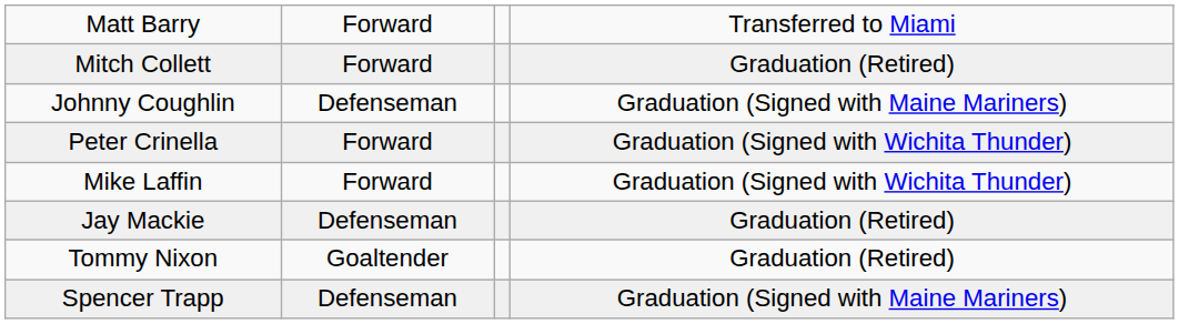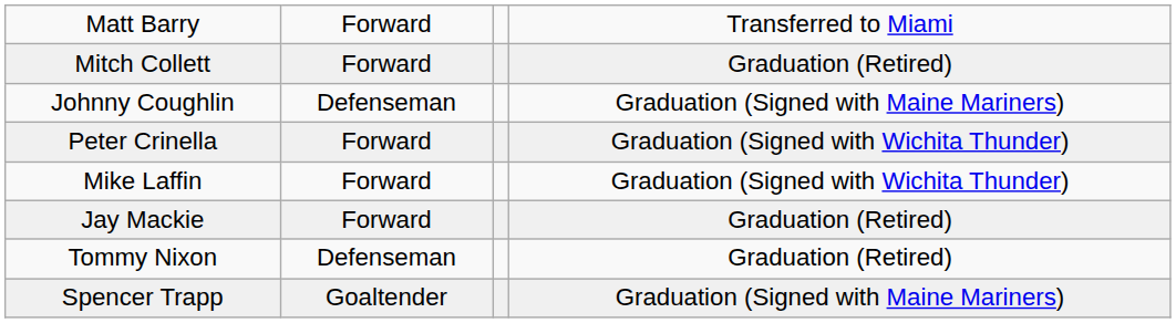Jay Mackie | column 2: Defenseman -> Forward
Tommy Nixon | column 2: Goaltender -> Defenseman
Spencer Trapp | column 2: Defenseman -> Goaltender
